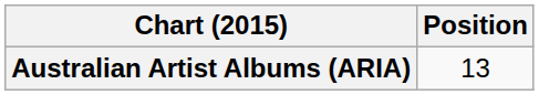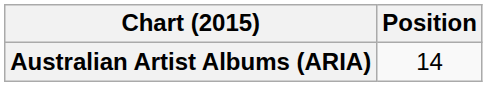Australian Artist Albums (ARIA) | Position: 13 -> 14
